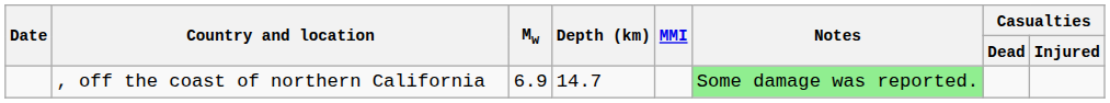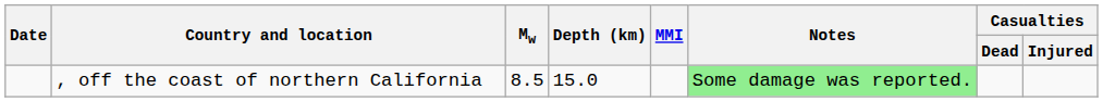, off the coast of northern California | Mw: 6.9 -> 8.5
, off the coast of northern California | Depth (km): 14.7 -> 15.0
